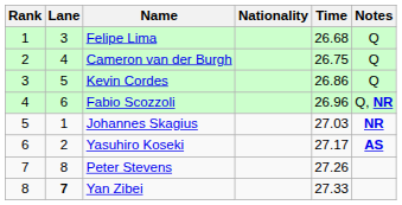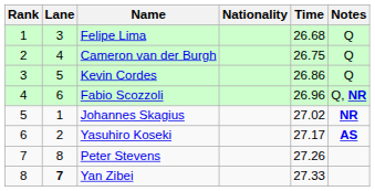Johannes Skagius | Time: 27.03 -> 27.02
